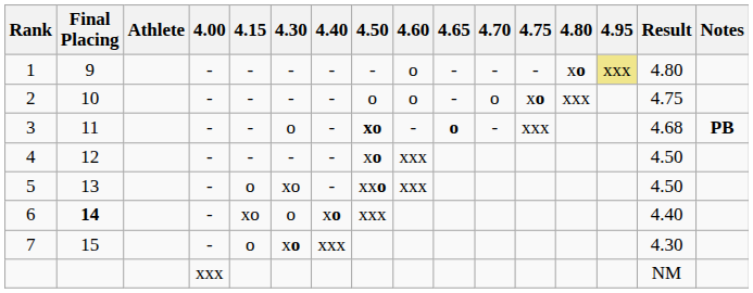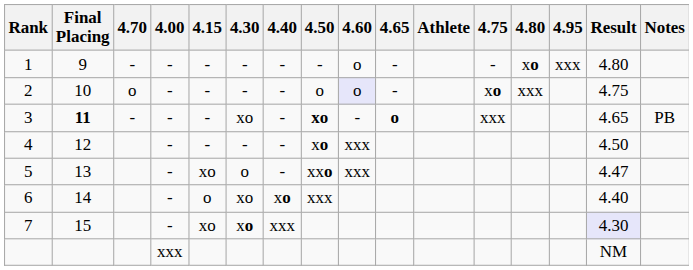columns swapped: Athlete <-> 4.70
1 | 4.95: khaki background -> no background
2 | 4.60: no background -> lavender background
3 | Final Placing: normal -> bold
3 | 4.30: o -> xo
3 | Result: 4.68 -> 4.65
3 | Notes: bold -> normal
5 | 4.15: o -> xo
5 | 4.30: xo -> o
5 | Result: 4.50 -> 4.47
6 | Final Placing: bold -> normal
6 | 4.15: xo -> o
6 | 4.30: o -> xo
7 | 4.15: o -> xo
7 | Result: no background -> lavender background
